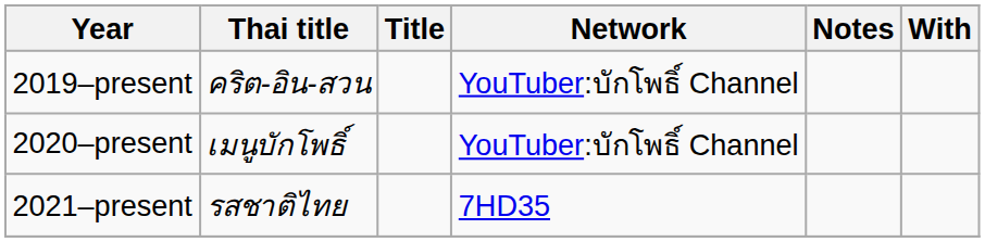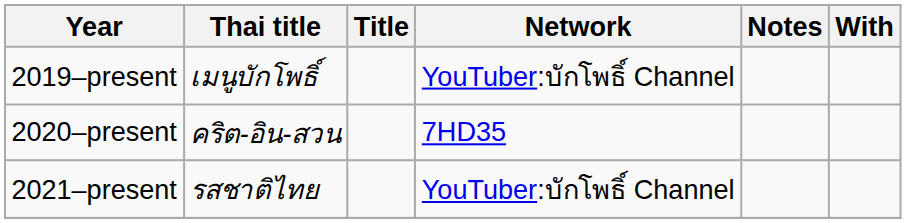2019–present | Thai title: คริต-อิน-สวน -> เมนูบักโพธิ์
2020–present | Thai title: เมนูบักโพธิ์ -> คริต-อิน-สวน
2020–present | Network: YouTuber:บักโพธิ์ Channel -> 7HD35
2021–present | Network: 7HD35 -> YouTuber:บักโพธิ์ Channel
